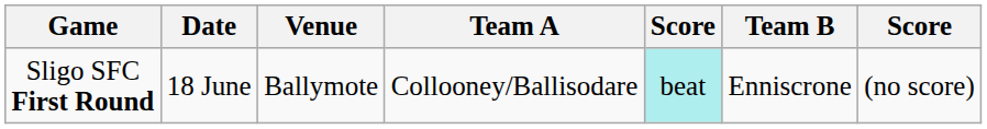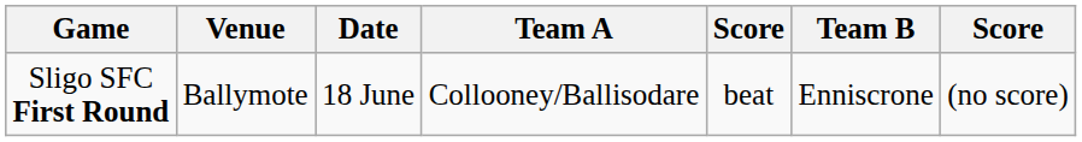columns swapped: Date <-> Venue
Sligo SFC First Round | column 5: paleturquoise background -> no background
